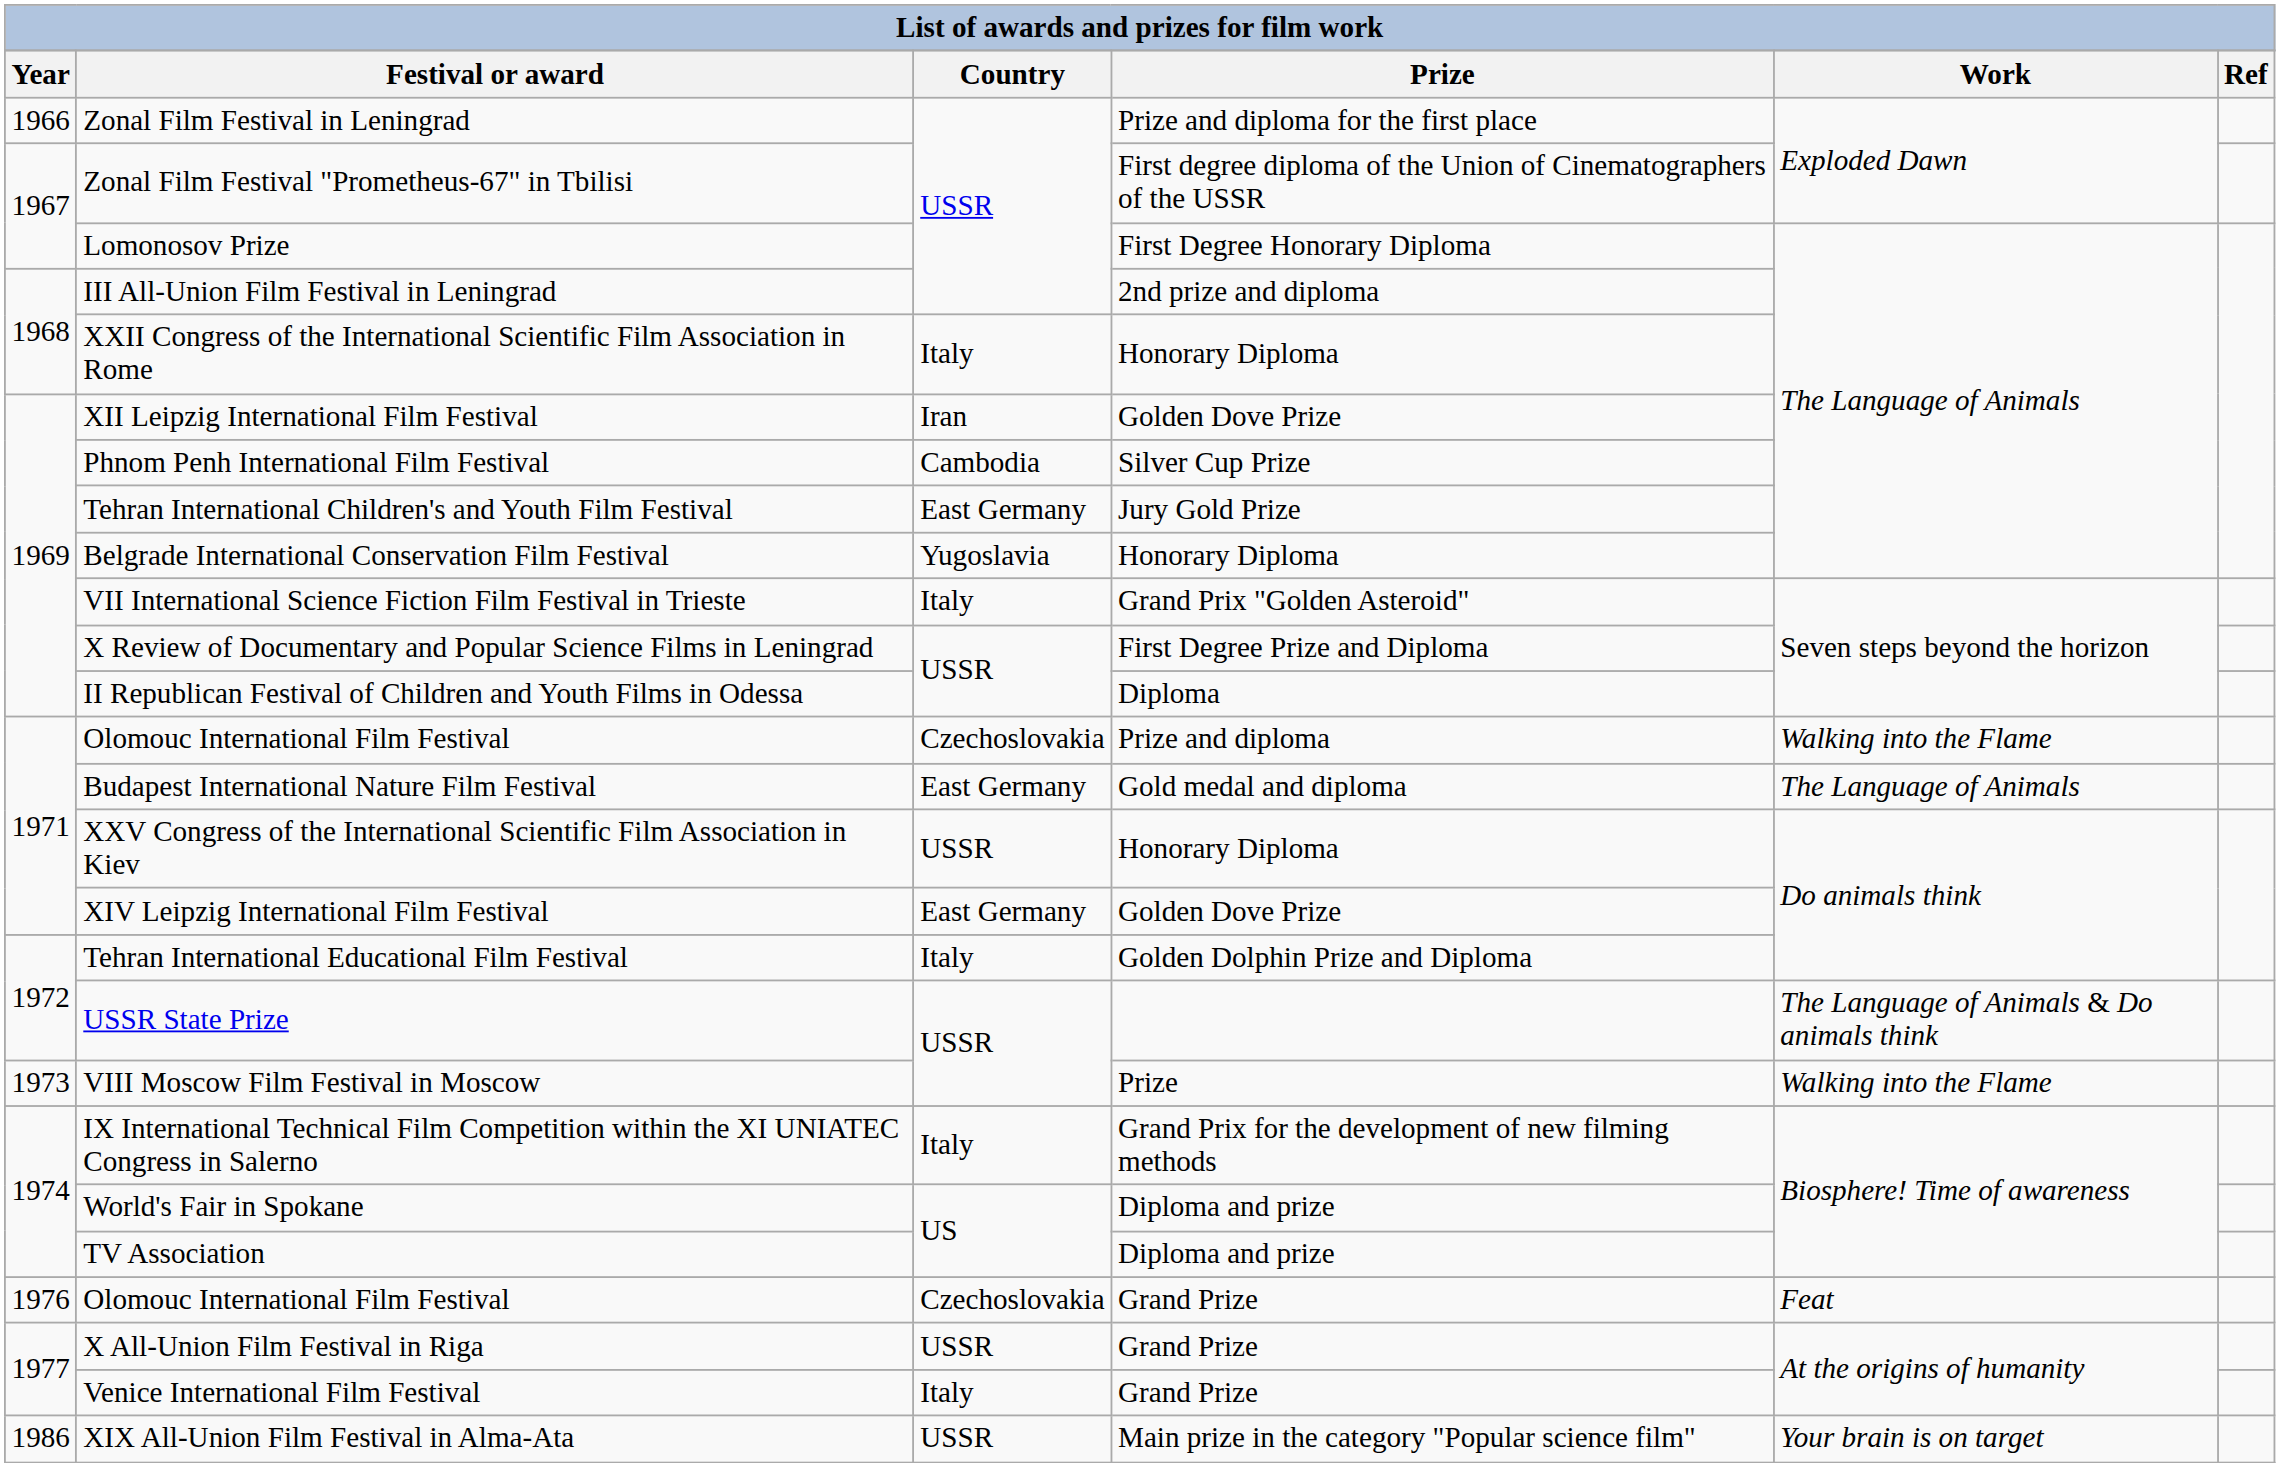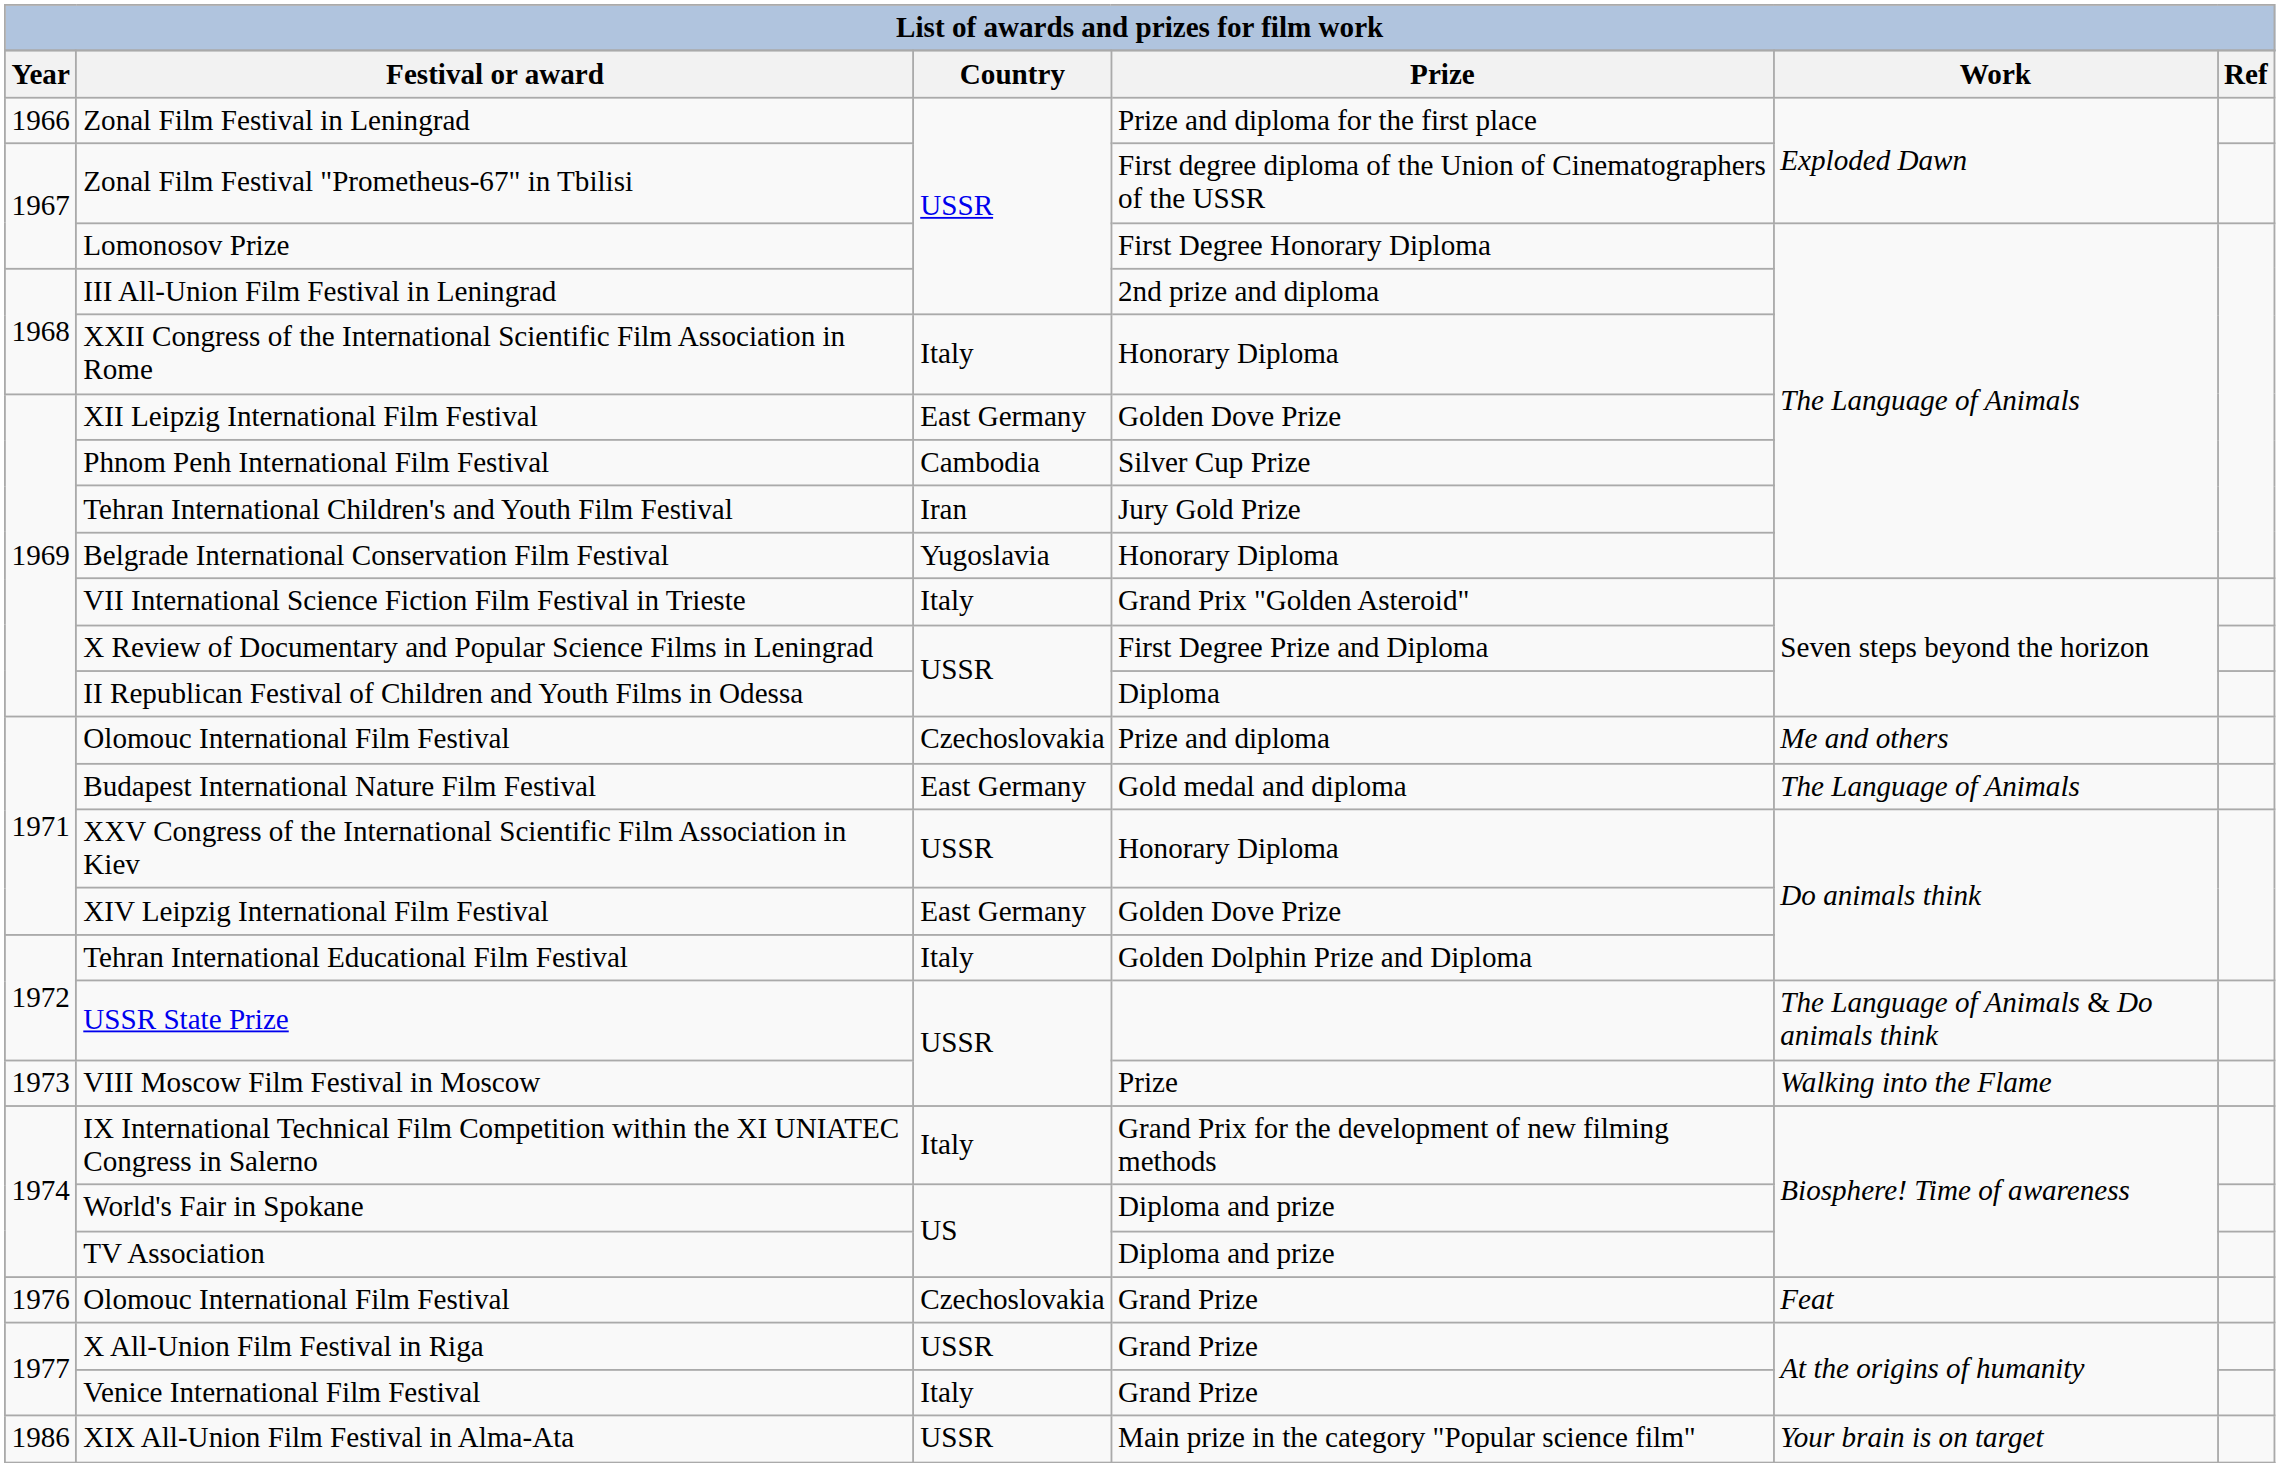XII Leipzig International Film Festival | Country: Iran -> East Germany
Tehran International Children's and Youth Film Festival | Country: East Germany -> Iran
Olomouc International Film Festival / Prize and diploma | Work: Walking into the Flame -> Me and others
